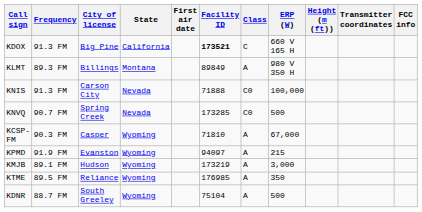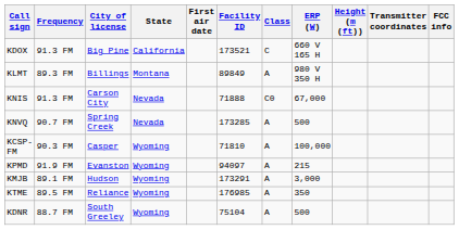KDOX | Facility ID: bold -> normal
KNIS | ERP (W): 100,000 -> 67,000
KNVQ | Class: C0 -> A
KCSP-FM | ERP (W): 67,000 -> 100,000
KMJB | Facility ID: 173219 -> 173291
